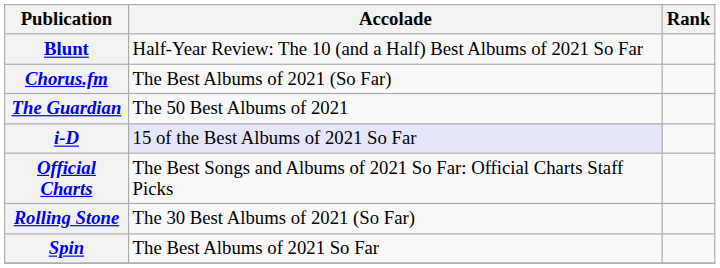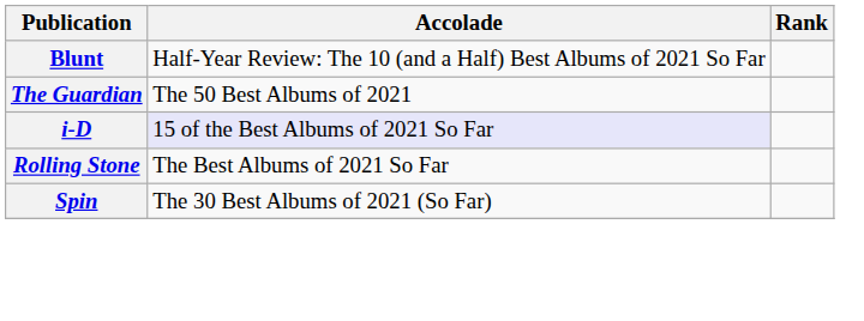- row: Chorus.fm | The Best Albums of 2021 (So Far)
- row: Official Charts | The Best Songs and Albums of 2021 So Far: Official Charts Staff Picks
Rolling Stone | Accolade: The 30 Best Albums of 2021 (So Far) -> The Best Albums of 2021 So Far
Spin | Accolade: The Best Albums of 2021 So Far -> The 30 Best Albums of 2021 (So Far)
